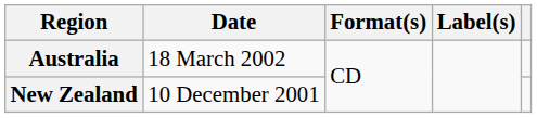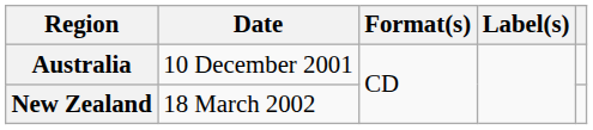Australia | Date: 18 March 2002 -> 10 December 2001
New Zealand | Date: 10 December 2001 -> 18 March 2002
